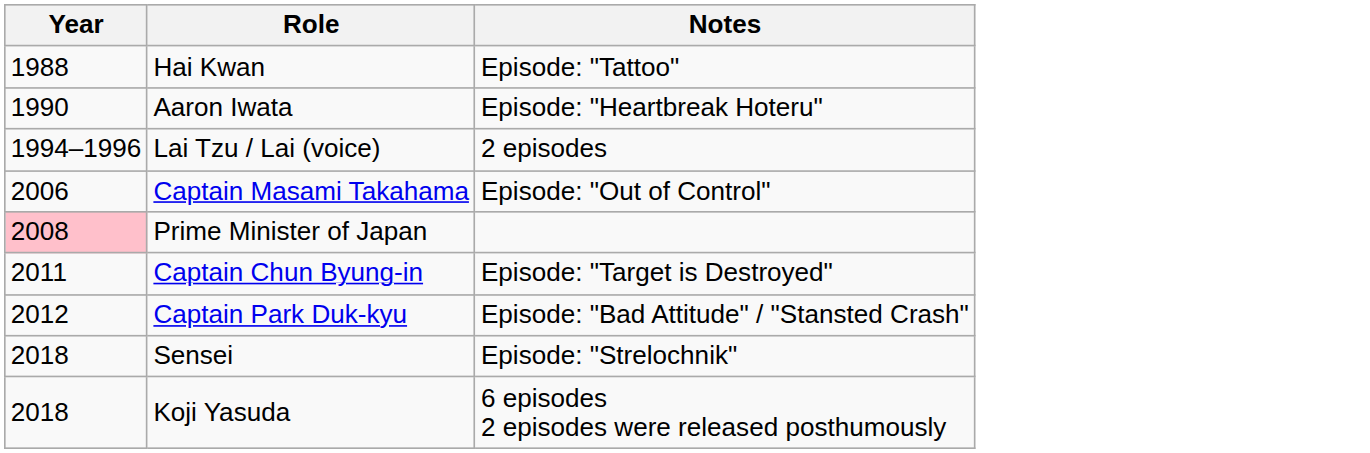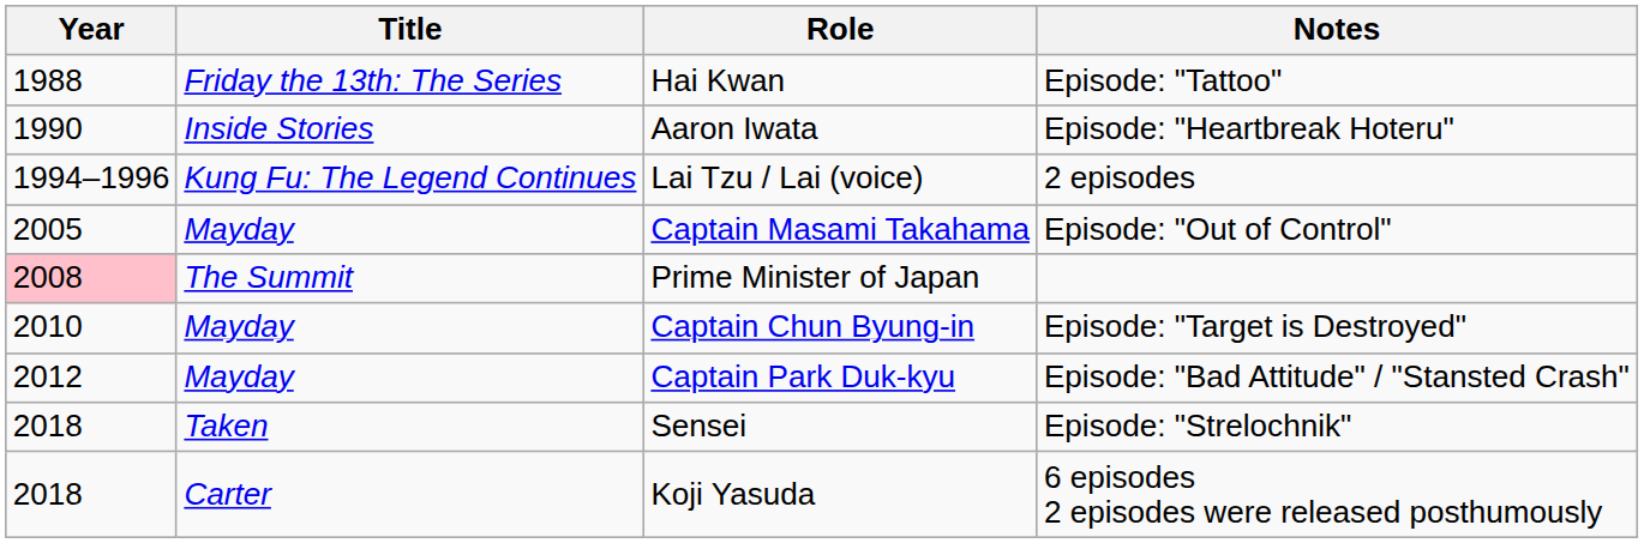+ column: Title | Friday the 13th: The Series | Inside Stories | Kung Fu: The Legend Continues | Mayday | The Summit | Mayday | Mayday | Taken | Carter
Captain Masami Takahama | Year: 2006 -> 2005
Captain Chun Byung-in | Year: 2011 -> 2010
